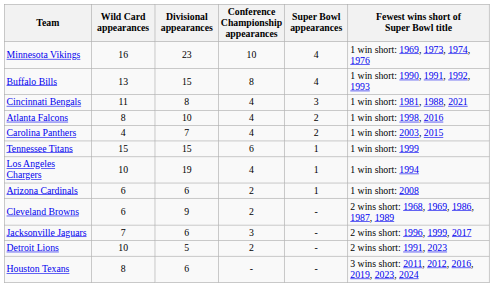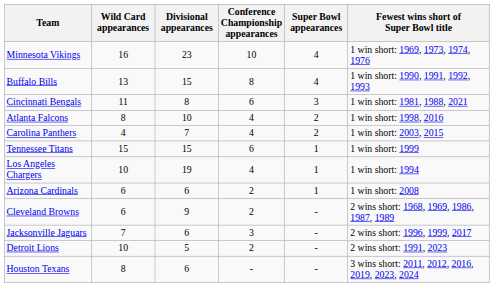Cincinnati Bengals | Conference Championship appearances: 4 -> 6
